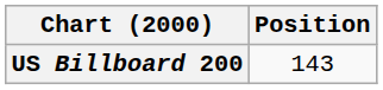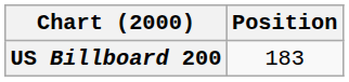US Billboard 200 | Position: 143 -> 183
